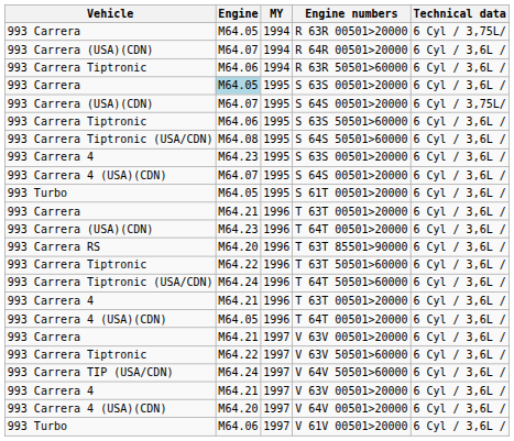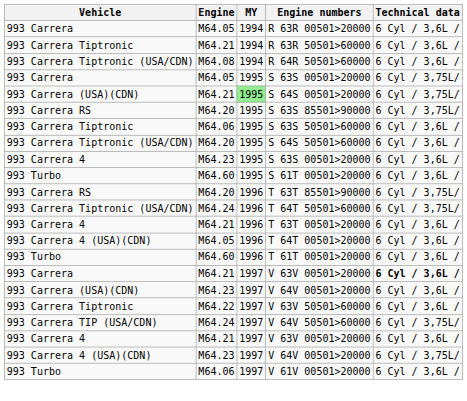R 63R 00501>20000 | Technical data: 6 Cyl / 3,75L/ -> 6 Cyl / 3,6L /
- row: 993 Carrera (USA)(CDN) | M64.07 | 1994 | R 64R 00501>20000 | 6 Cyl / 3,6L /
R 63R 50501>60000 | Engine: M64.06 -> M64.21
+ row: 993 Carrera Tiptronic (USA/CDN) | M64.08 | 1994 | R 64R 50501>60000 | 6 Cyl / 3,6L /
993 Carrera / S 63S 00501>20000 | Engine: lightblue background -> no background
993 Carrera / S 63S 00501>20000 | Technical data: 6 Cyl / 3,6L / -> 6 Cyl / 3,75L/
993 Carrera (USA)(CDN) / S 64S 00501>20000 | Engine: M64.07 -> M64.21
993 Carrera (USA)(CDN) / S 64S 00501>20000 | MY: no background -> lightgreen background
+ row: 993 Carrera RS | M64.20 | 1995 | S 63S 85501>90000 | 6 Cyl / 3,75L/
S 64S 50501>60000 | Engine: M64.08 -> M64.20
- row: 993 Carrera 4 (USA)(CDN) | M64.07 | 1995 | S 64S 00501>20000 | 6 Cyl / 3,6L /
S 61T 00501>20000 | Engine: M64.05 -> M64.60
- row: 993 Carrera | M64.21 | 1996 | T 63T 00501>20000 | 6 Cyl / 3,6L /
- row: 993 Carrera (USA)(CDN) | M64.23 | 1996 | T 64T 00501>20000 | 6 Cyl / 3,6L /
T 63T 85501>90000 | Technical data: 6 Cyl / 3,6L / -> 6 Cyl / 3,75L/
- row: 993 Carrera Tiptronic | M64.22 | 1996 | T 63T 50501>60000 | 6 Cyl / 3,6L /
T 64T 50501>60000 | Technical data: 6 Cyl / 3,6L / -> 6 Cyl / 3,75L/
+ row: 993 Turbo | M64.60 | 1996 | T 61T 00501>20000 | 6 Cyl / 3,6L /
993 Carrera / V 63V 00501>20000 | Technical data: normal -> bold
+ row: 993 Carrera (USA)(CDN) | M64.23 | 1997 | V 64V 00501>20000 | 6 Cyl / 3,6L /
V 64V 50501>60000 | Technical data: 6 Cyl / 3,6L / -> 6 Cyl / 3,75L/
993 Carrera 4 (USA)(CDN) / V 64V 00501>20000 | Engine: M64.20 -> M64.23
993 Carrera 4 (USA)(CDN) / V 64V 00501>20000 | Technical data: 6 Cyl / 3,6L / -> 6 Cyl / 3,75L/
